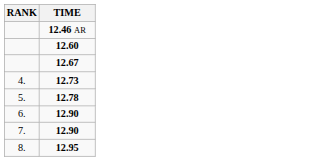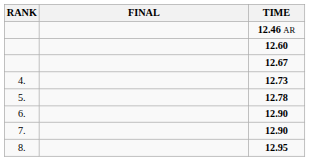+ column: FINAL
